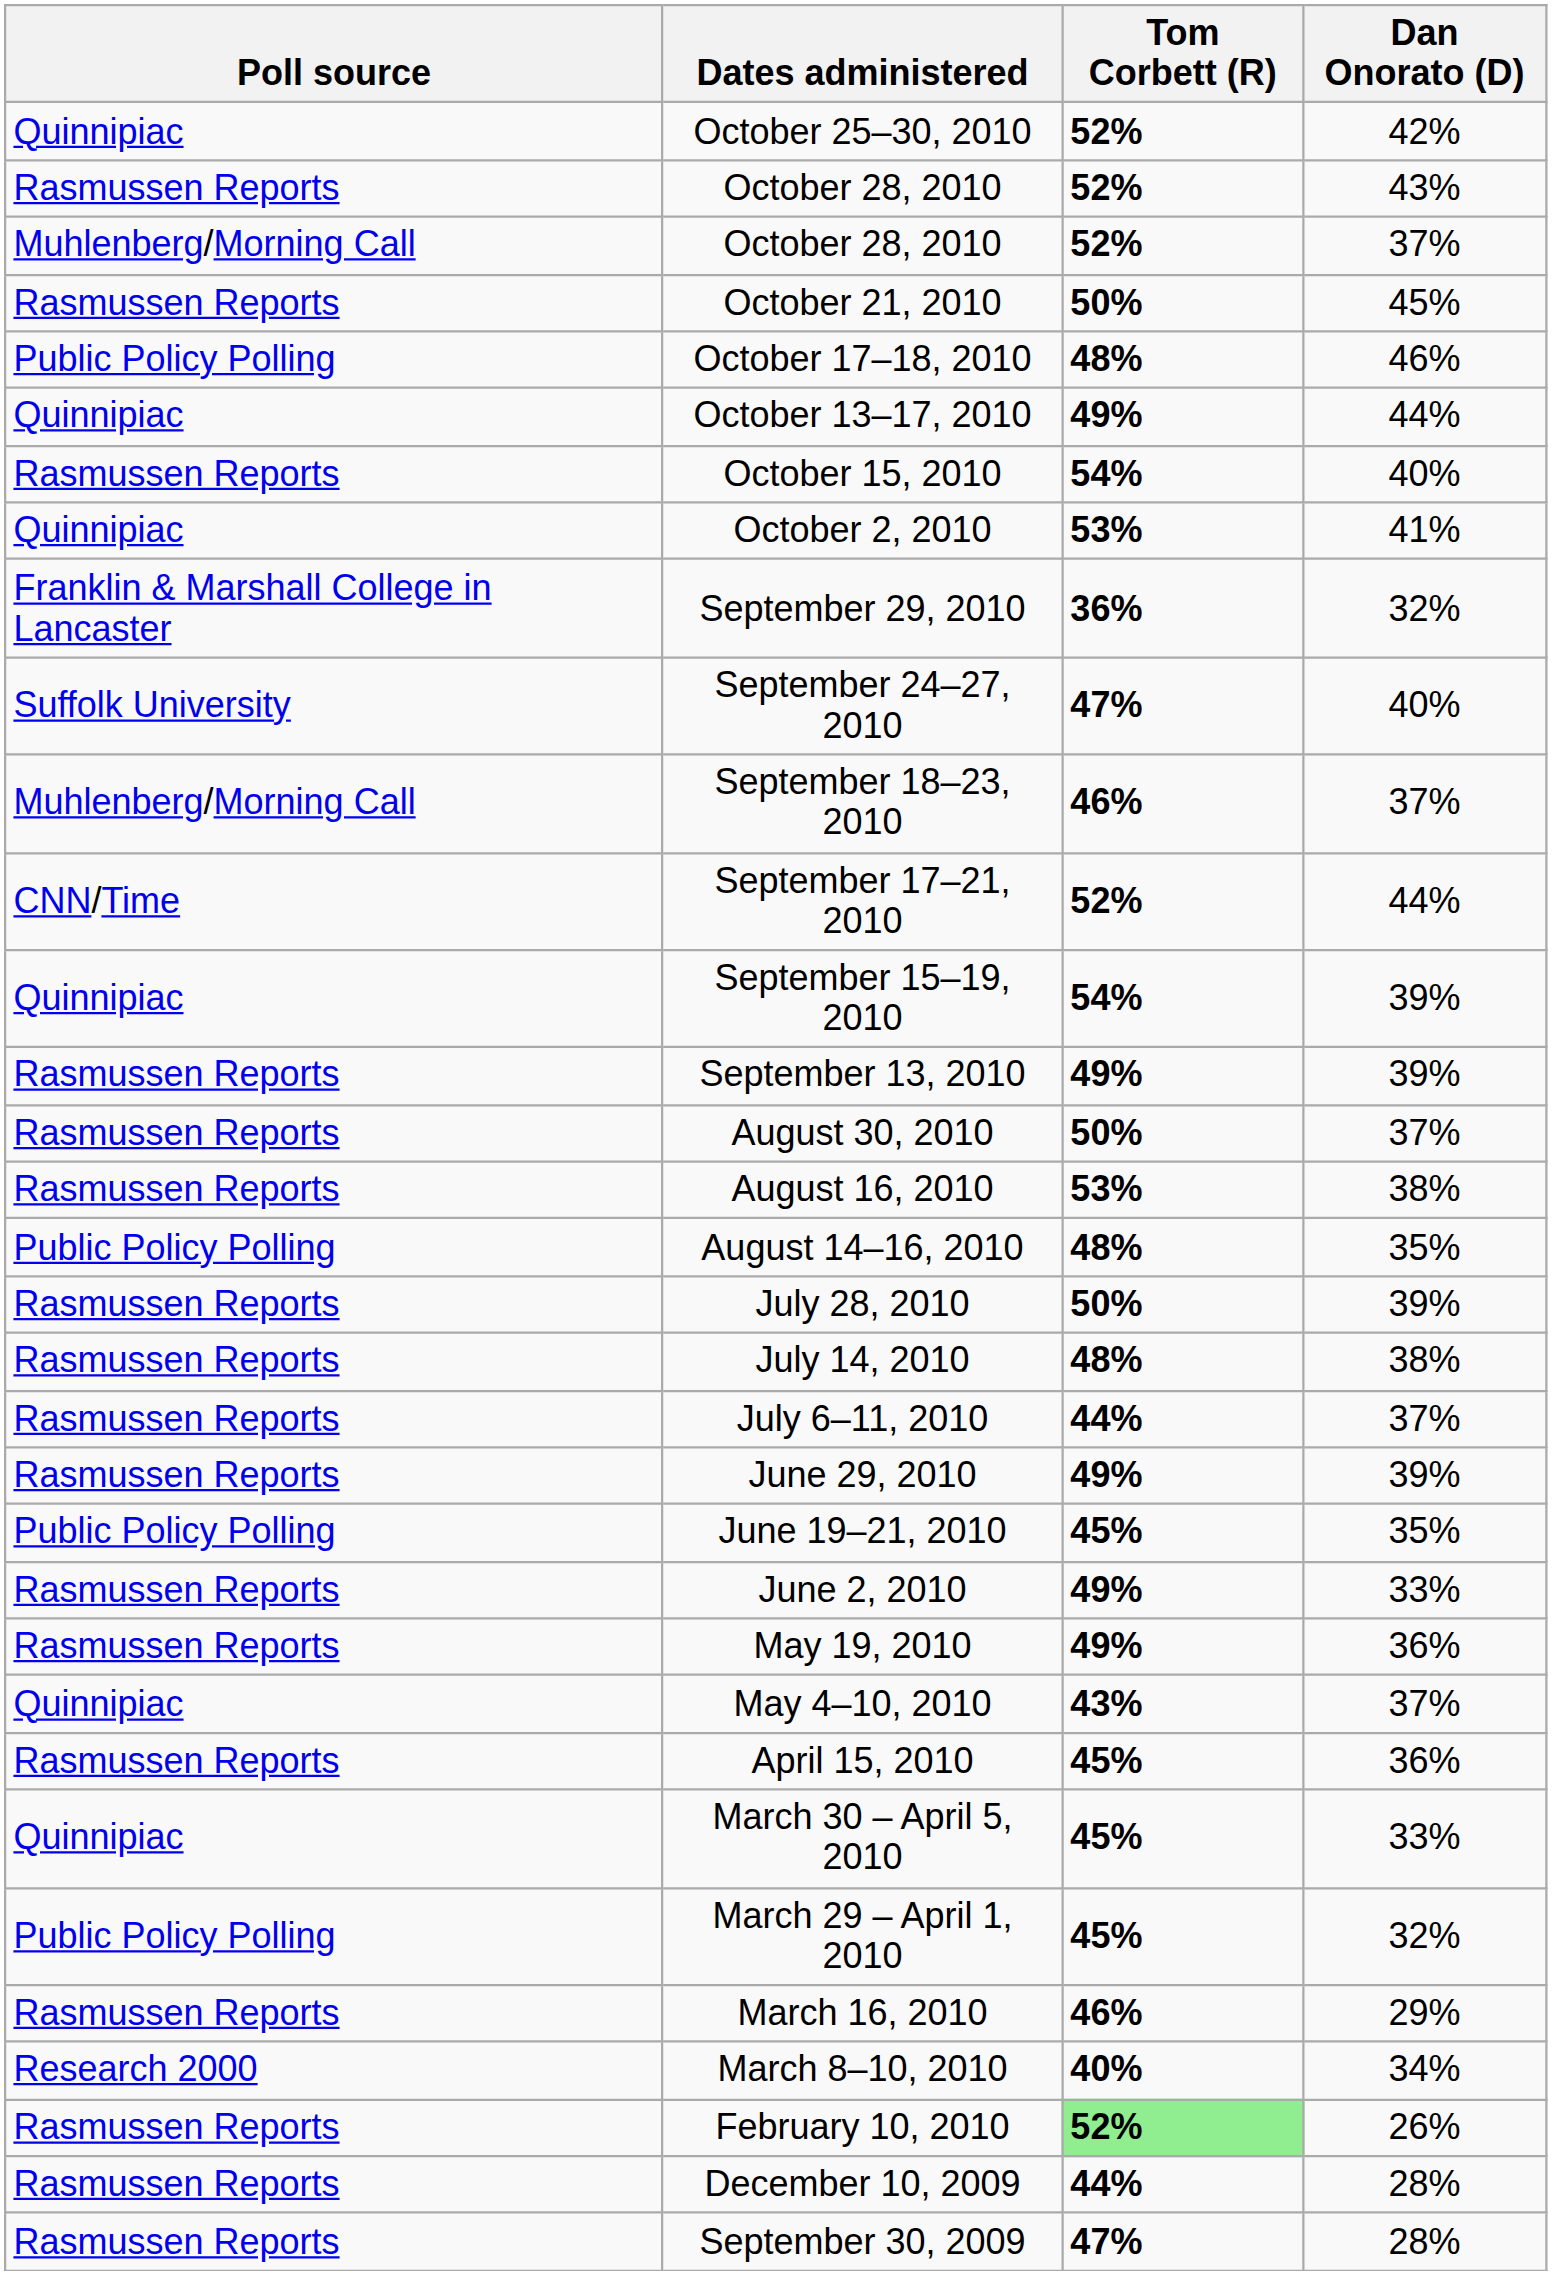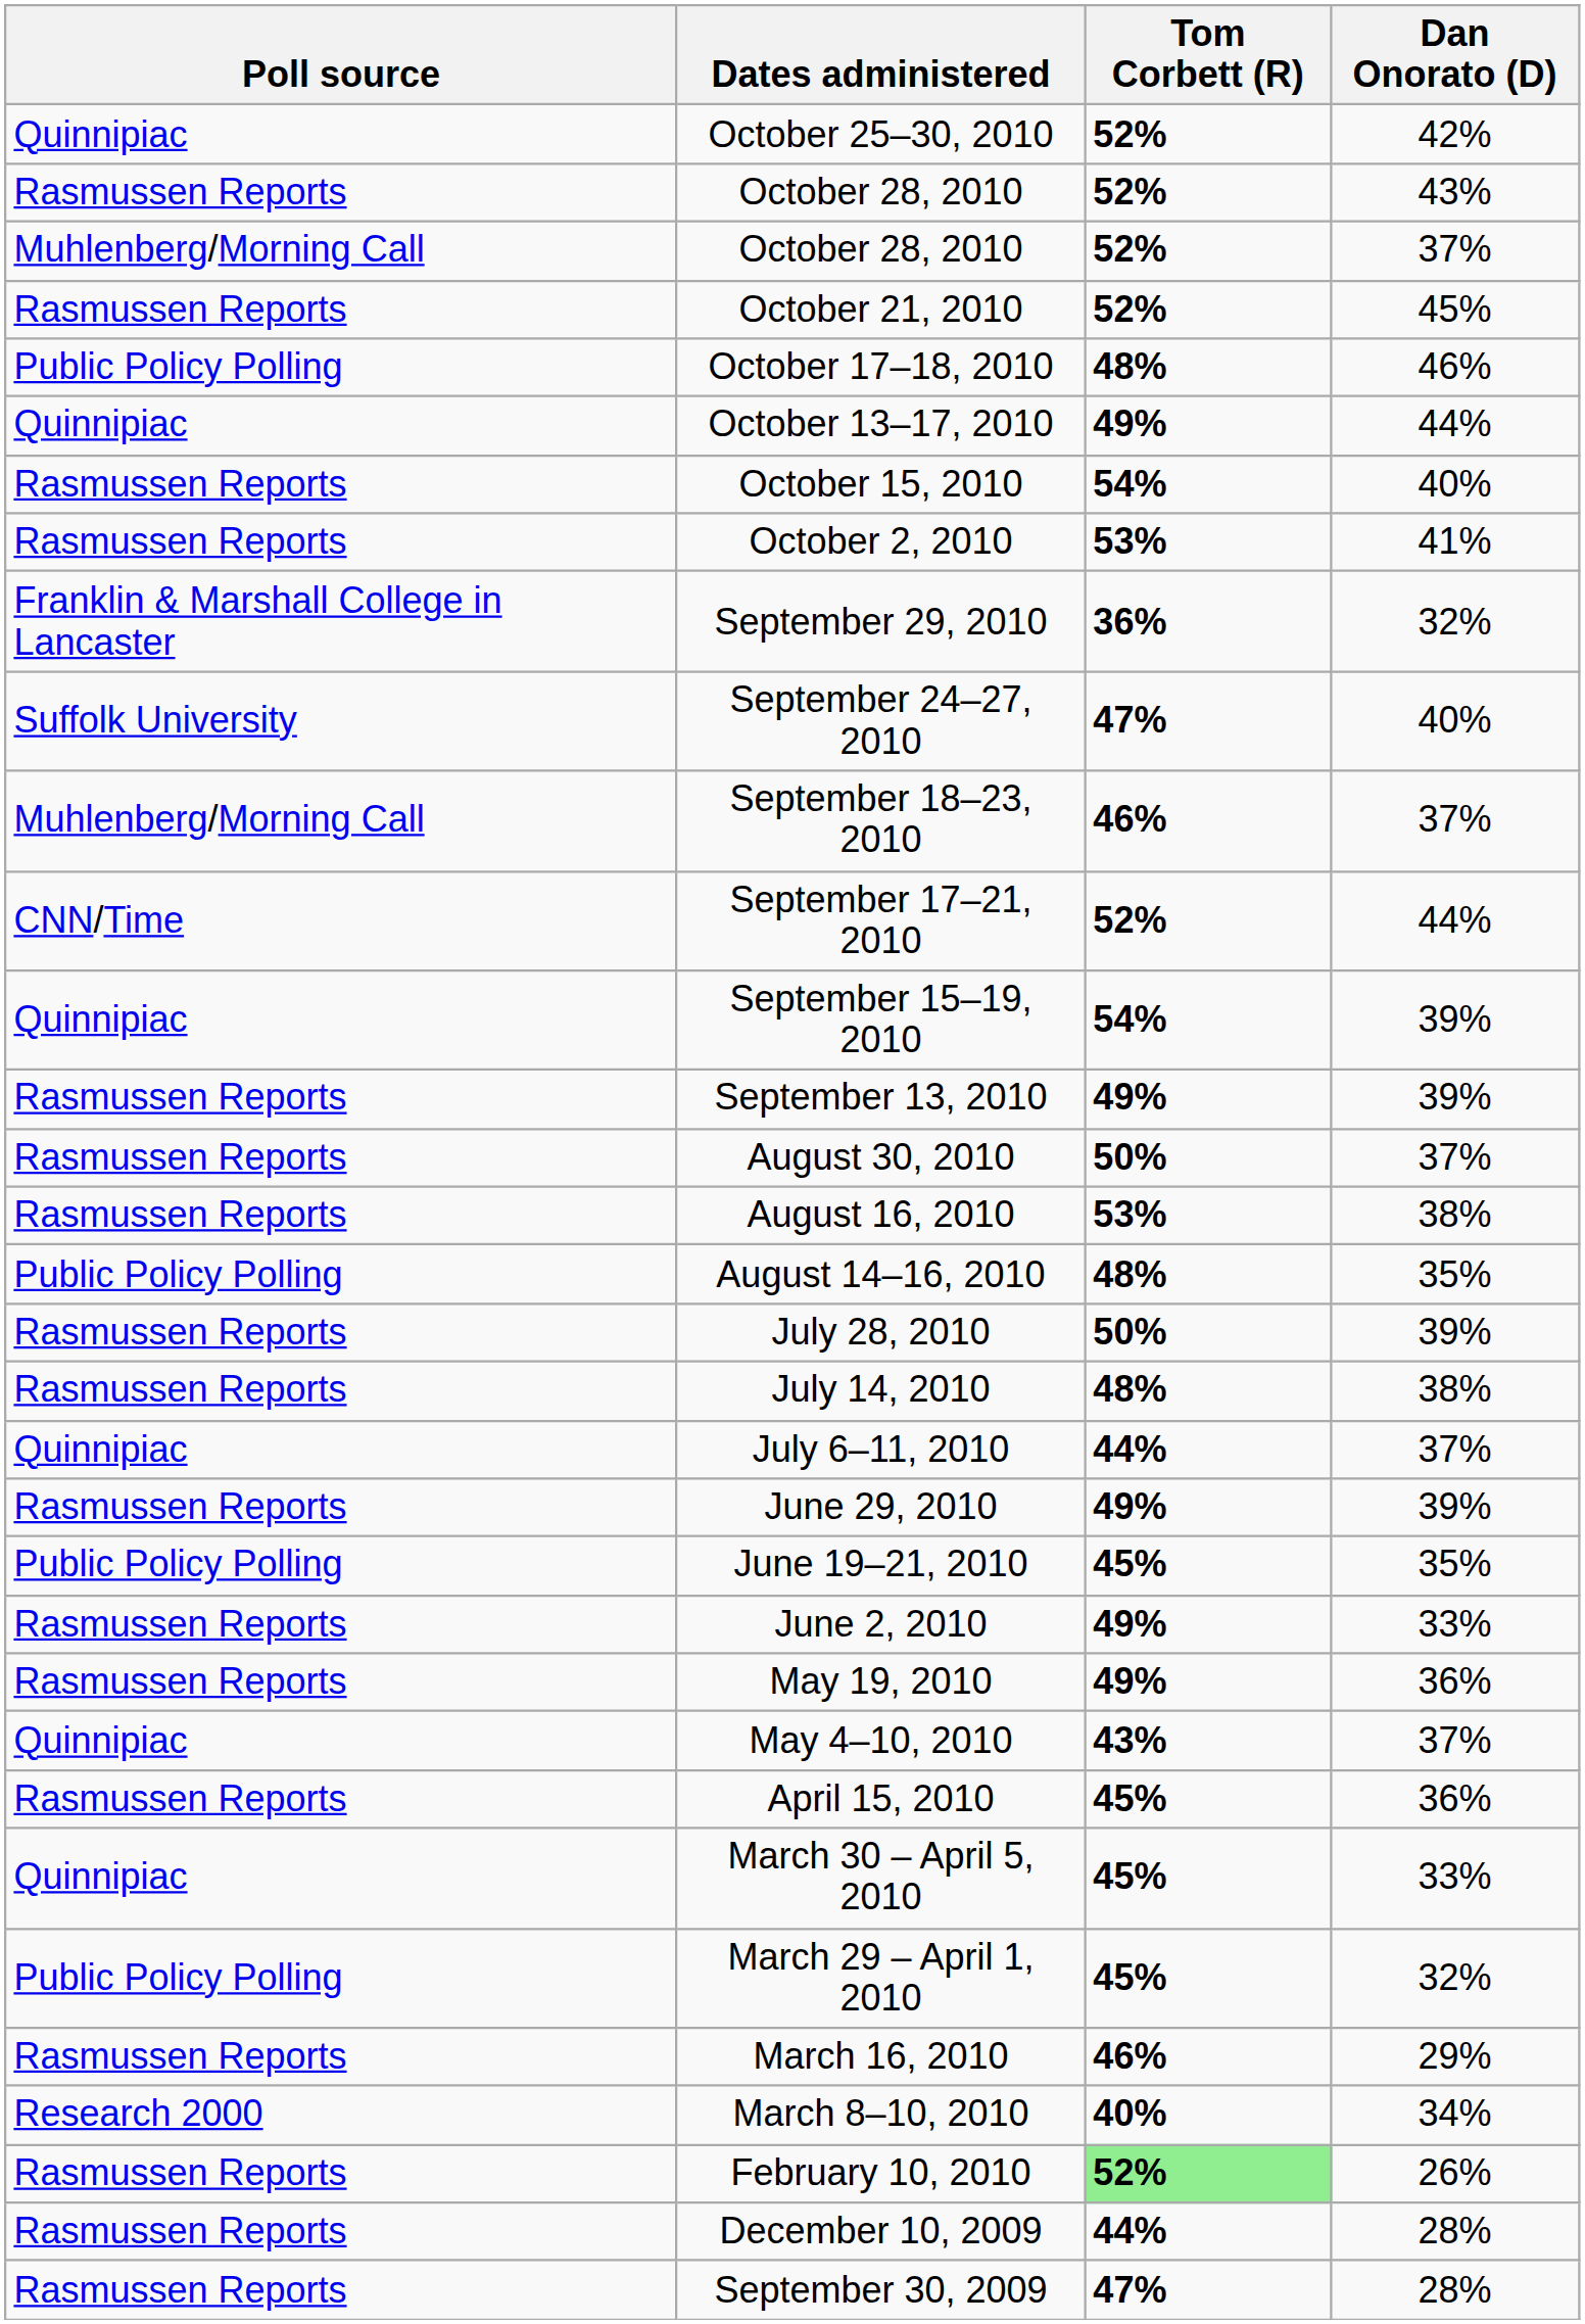October 21, 2010 | Tom Corbett (R): 50% -> 52%
October 2, 2010 | Poll source: Quinnipiac -> Rasmussen Reports
July 6–11, 2010 | Poll source: Rasmussen Reports -> Quinnipiac
